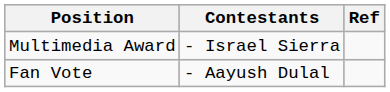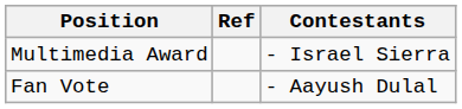columns swapped: Contestants <-> Ref
